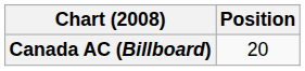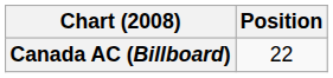Canada AC (Billboard) | Position: 20 -> 22
